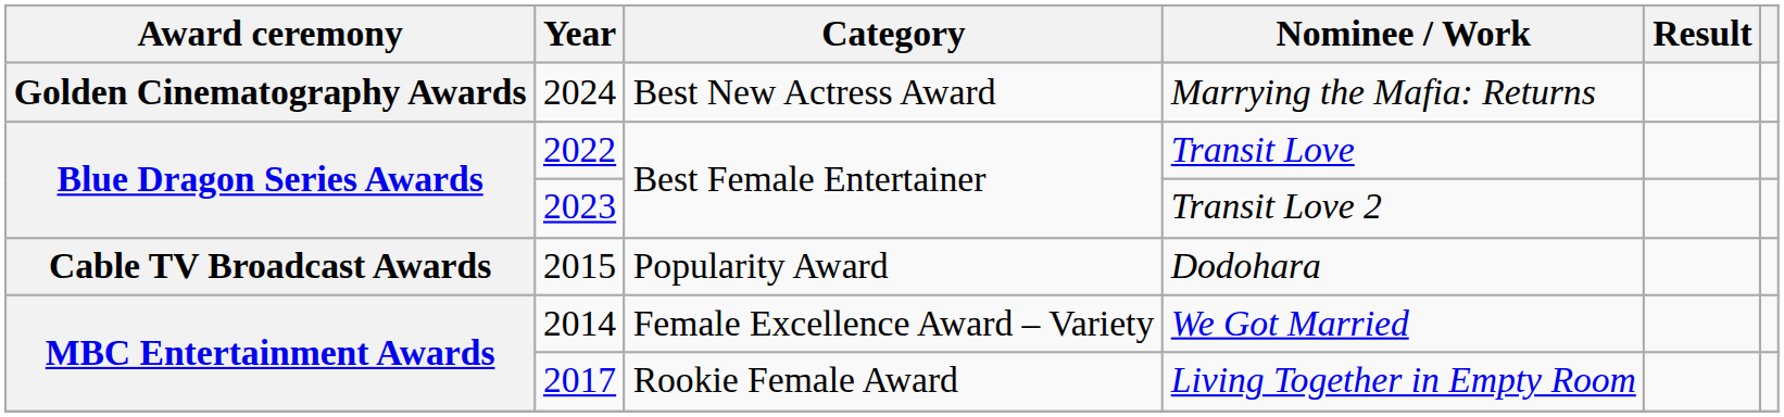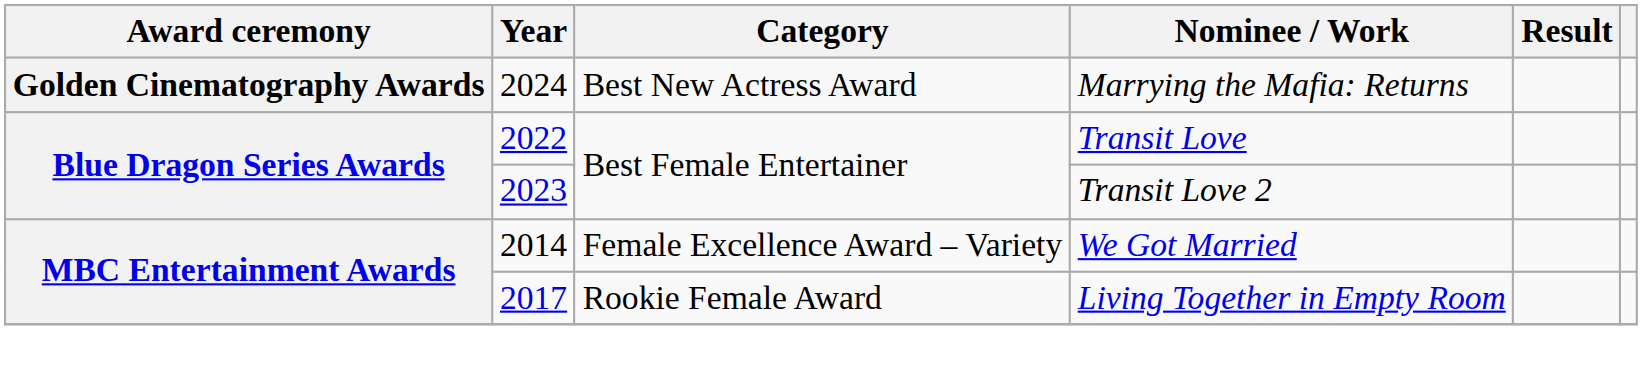- row: Cable TV Broadcast Awards | 2015 | Popularity Award | Dodohara
